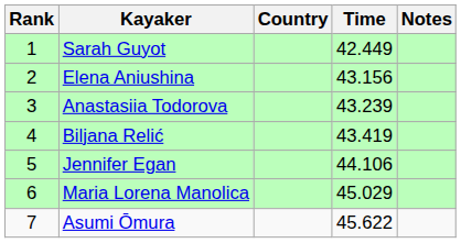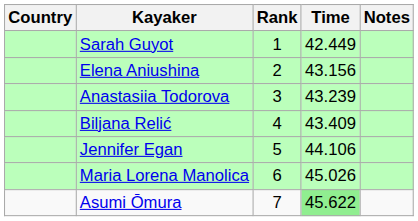columns swapped: Rank <-> Country
Biljana Relić | Time: 43.419 -> 43.409
Maria Lorena Manolica | Time: 45.029 -> 45.026
Asumi Ōmura | Time: no background -> lightgreen background
